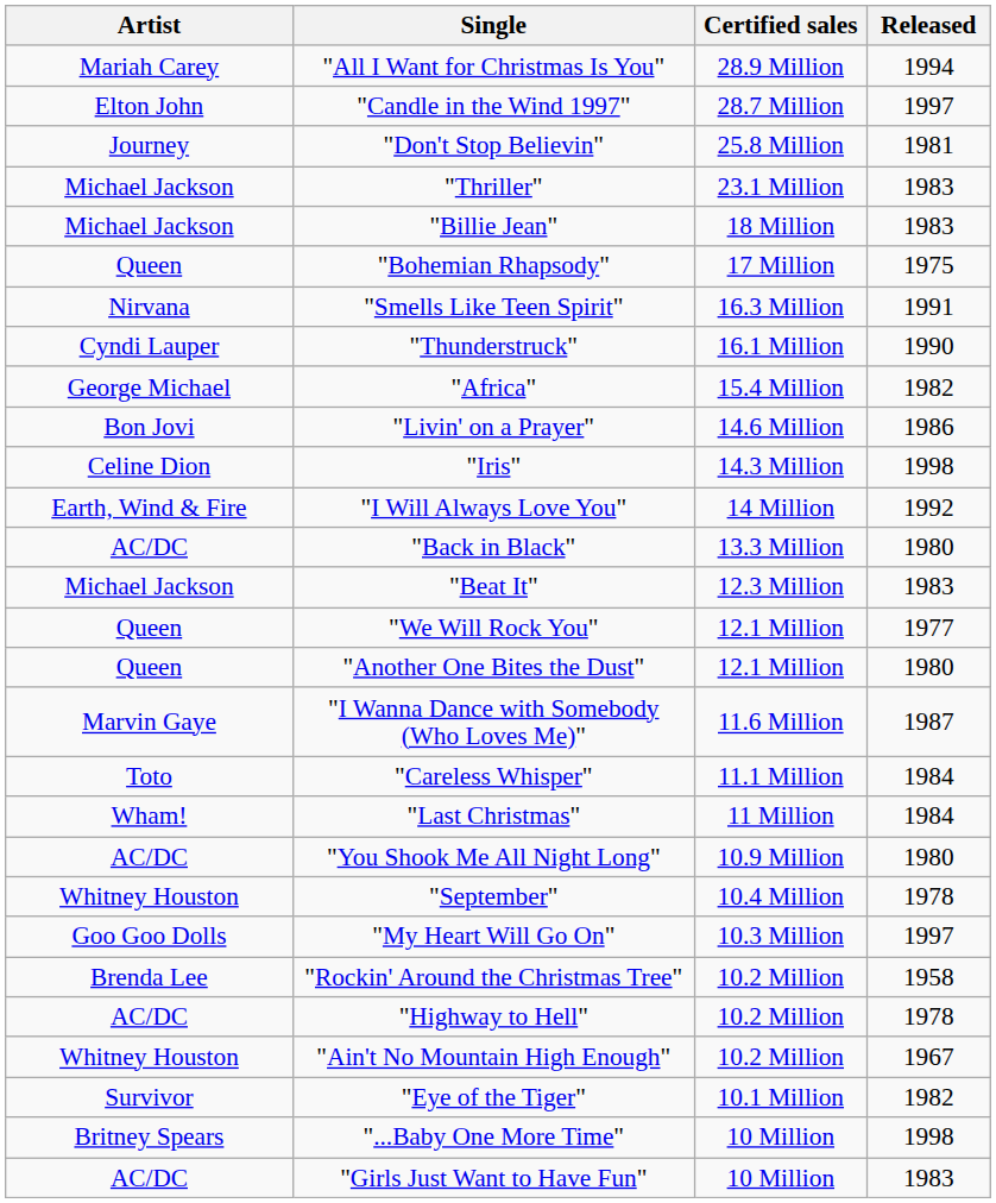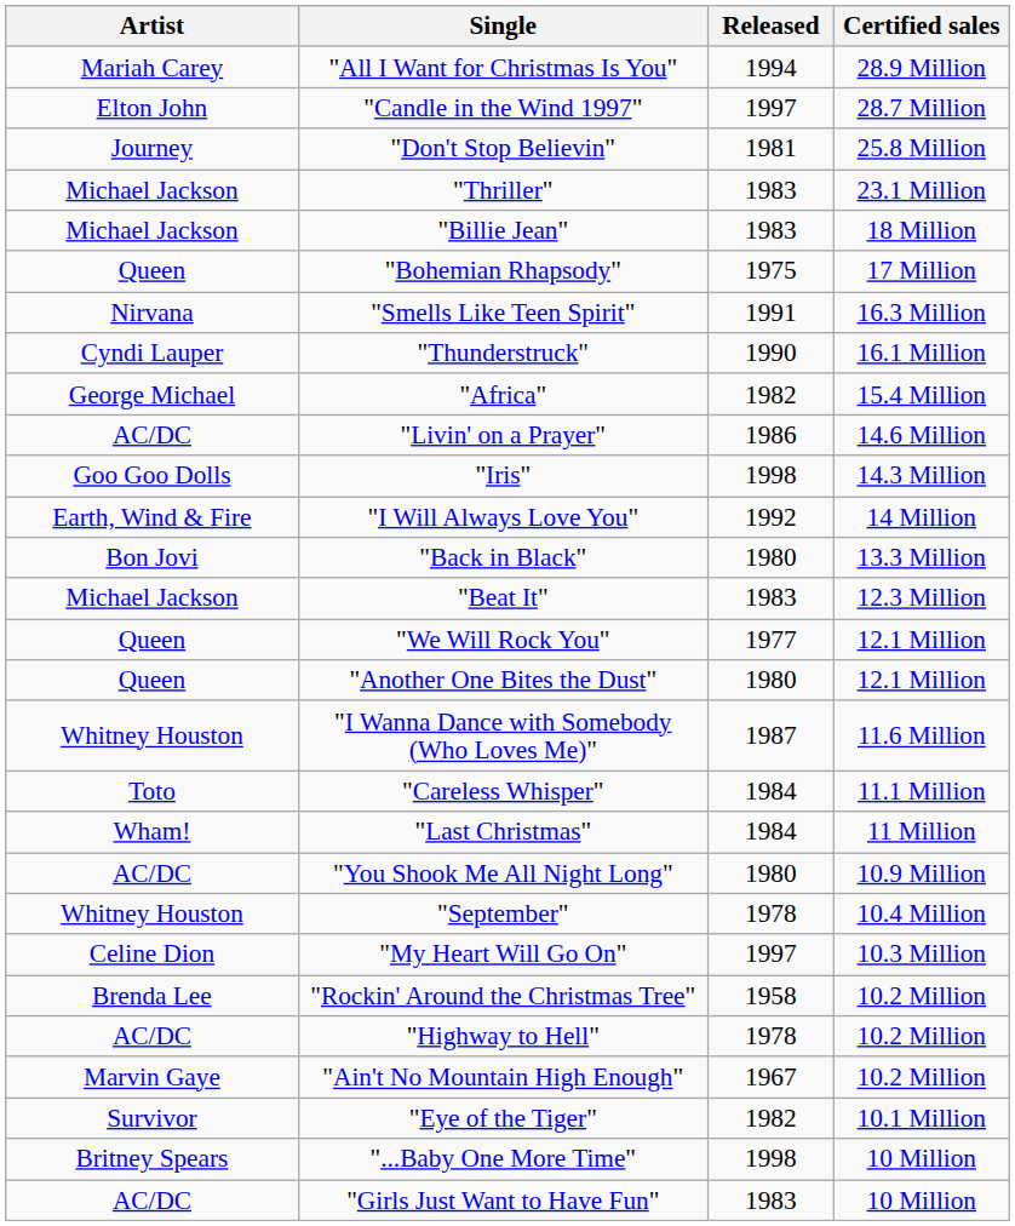columns swapped: Released <-> Certified sales
"Livin' on a Prayer" | Artist: Bon Jovi -> AC/DC
"Iris" | Artist: Celine Dion -> Goo Goo Dolls
"Back in Black" | Artist: AC/DC -> Bon Jovi
"I Wanna Dance with Somebody (Who Loves Me)" | Artist: Marvin Gaye -> Whitney Houston
"My Heart Will Go On" | Artist: Goo Goo Dolls -> Celine Dion
"Ain't No Mountain High Enough" | Artist: Whitney Houston -> Marvin Gaye
